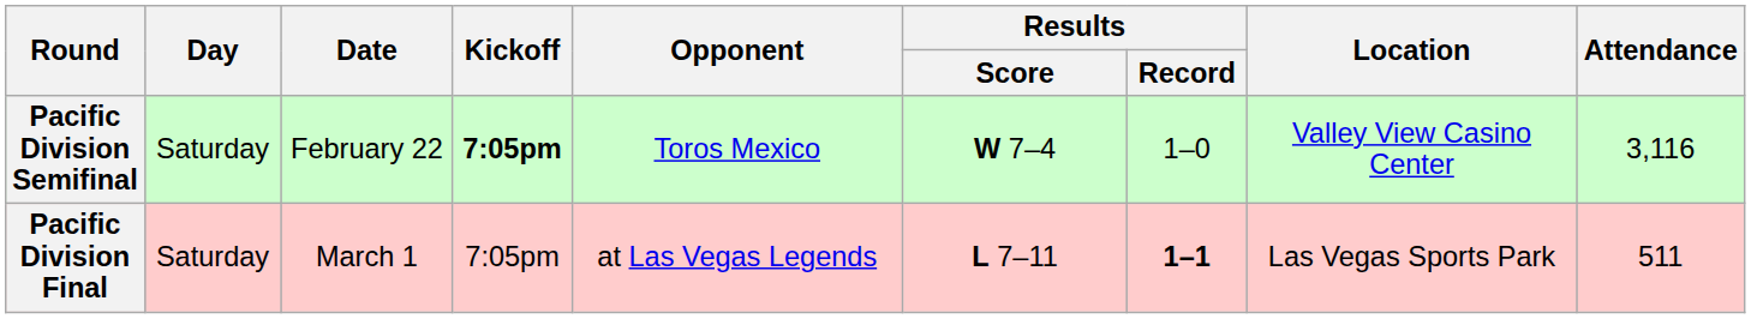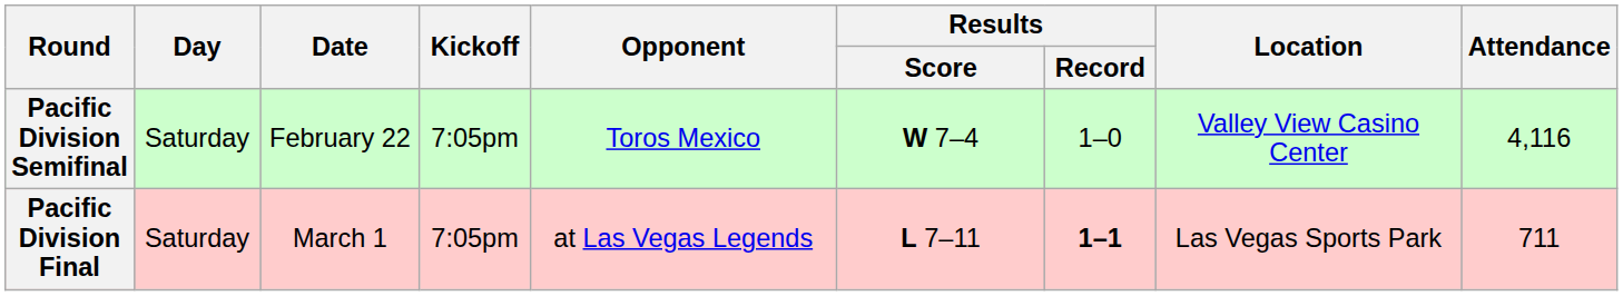Pacific Division Semifinal | Kickoff: bold -> normal
Pacific Division Semifinal | Attendance: 3,116 -> 4,116
Pacific Division Final | Attendance: 511 -> 711
